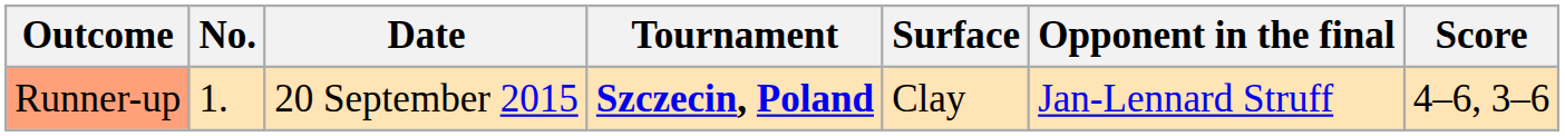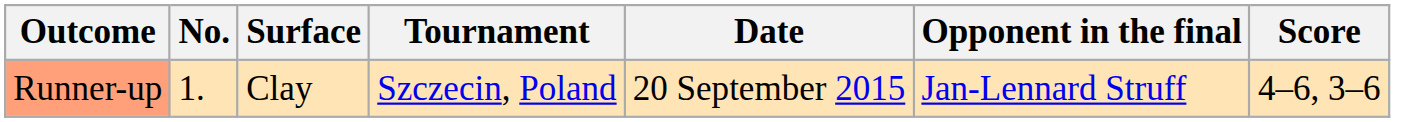columns swapped: Date <-> Surface
Runner-up | Tournament: bold -> normal
